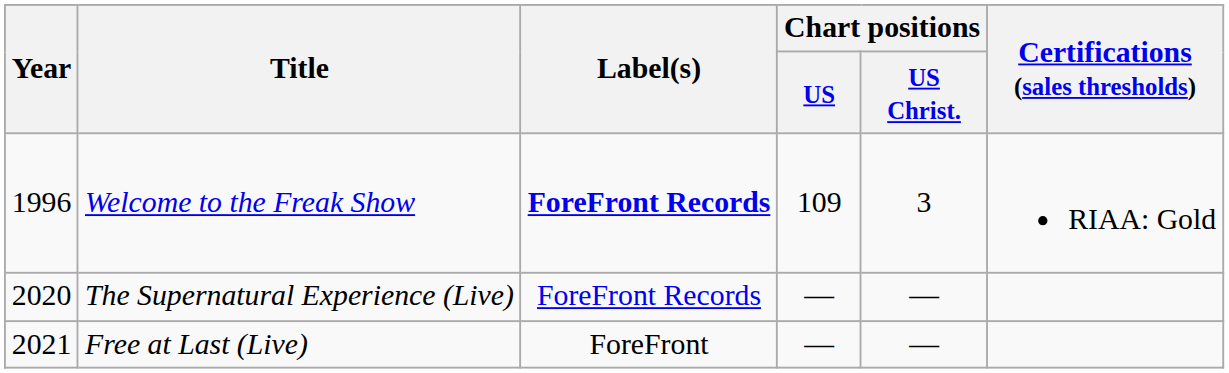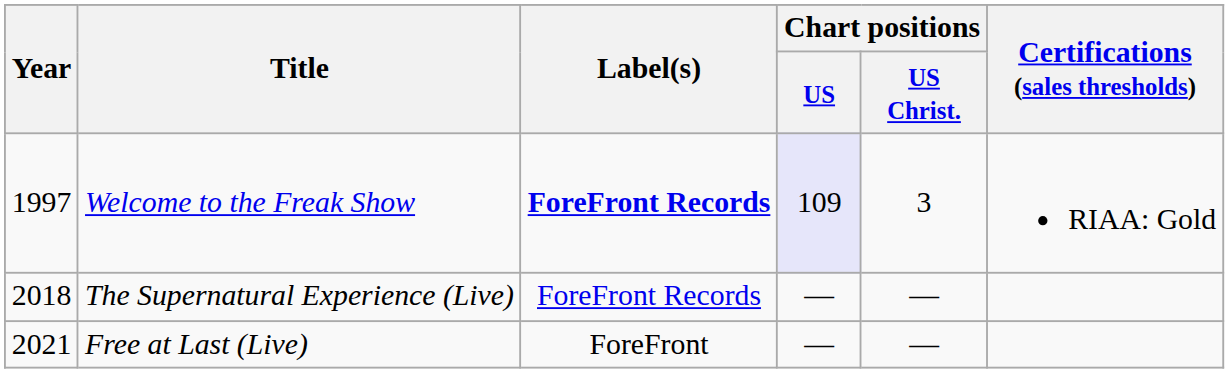Welcome to the Freak Show | Year: 1996 -> 1997
Welcome to the Freak Show | Chart positions / US: no background -> lavender background
The Supernatural Experience (Live) | Year: 2020 -> 2018
